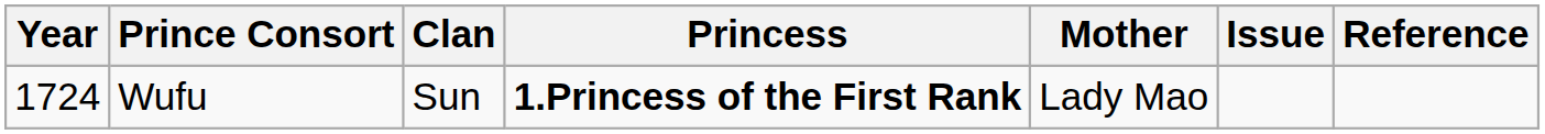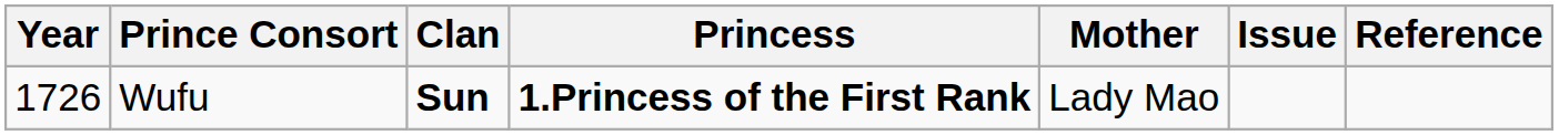Wufu | Year: 1724 -> 1726
Wufu | Clan: normal -> bold
